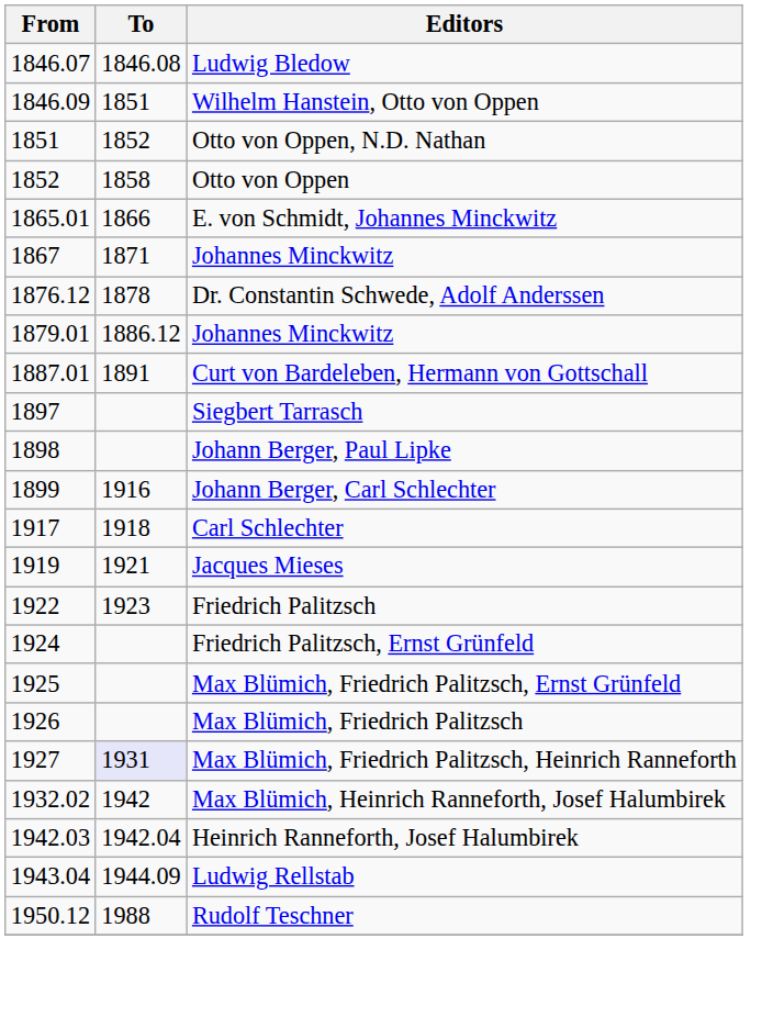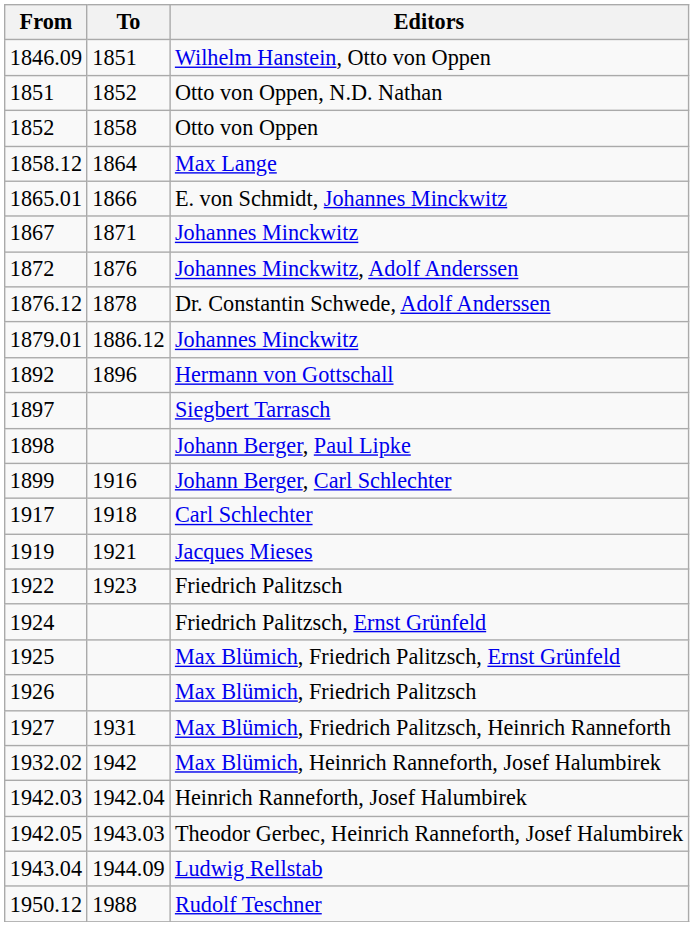- row: 1846.07 | 1846.08 | Ludwig Bledow
+ row: 1858.12 | 1864 | Max Lange
+ row: 1872 | 1876 | Johannes Minckwitz, Adolf Anderssen
- row: 1887.01 | 1891 | Curt von Bardeleben, Hermann von Gottschall
+ row: 1892 | 1896 | Hermann von Gottschall
Max Blümich, Friedrich Palitzsch, Heinrich Ranneforth | To: lavender background -> no background
+ row: 1942.05 | 1943.03 | Theodor Gerbec, Heinrich Ranneforth, Josef Halumbirek
